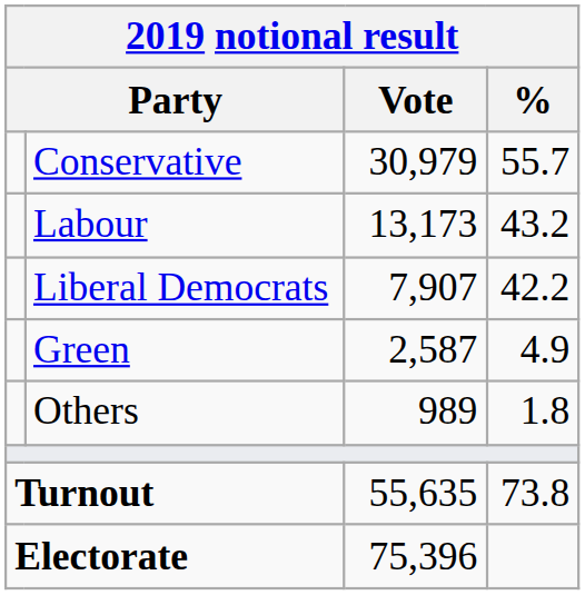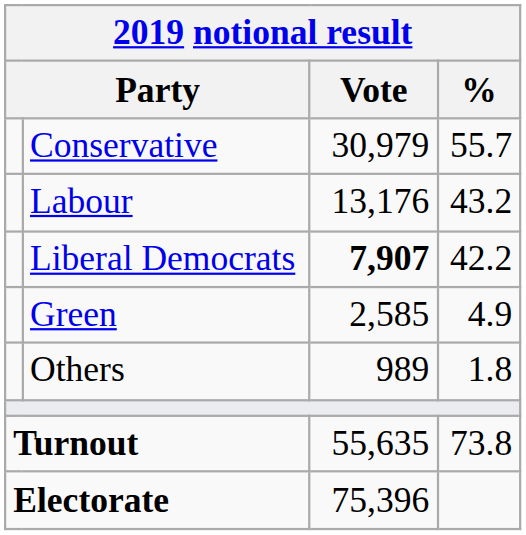Labour | Vote: 13,173 -> 13,176
Liberal Democrats | Vote: normal -> bold
Green | Vote: 2,587 -> 2,585
